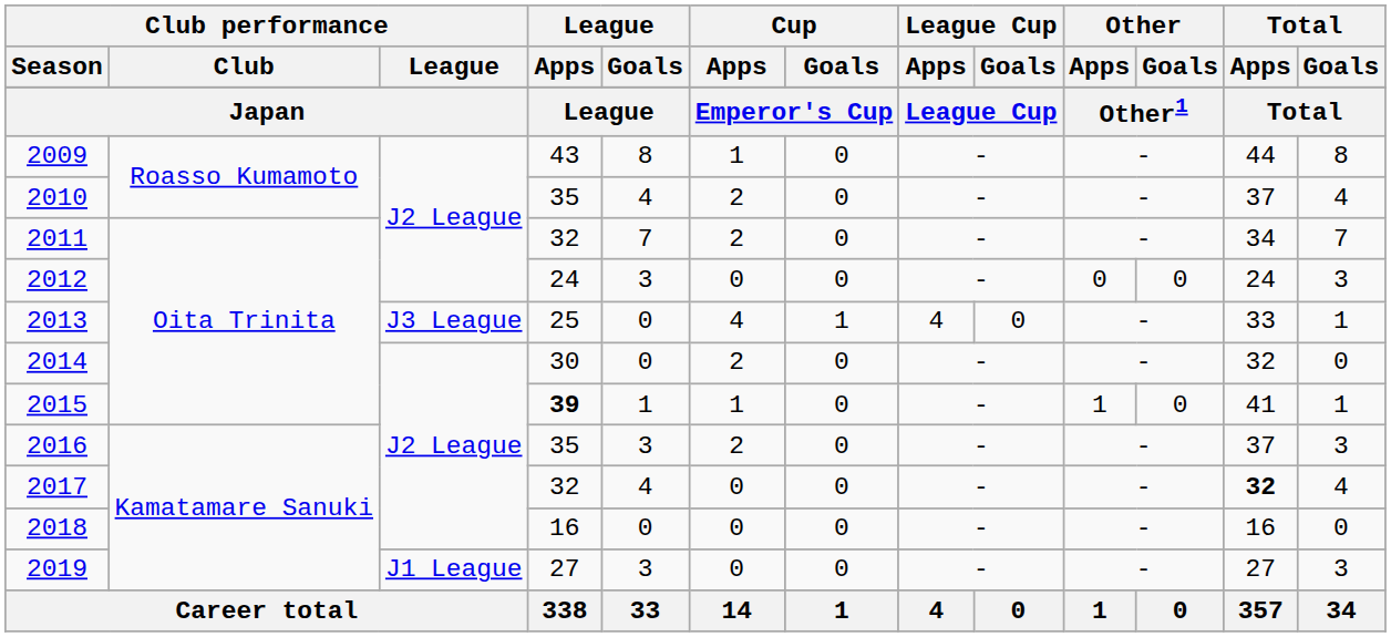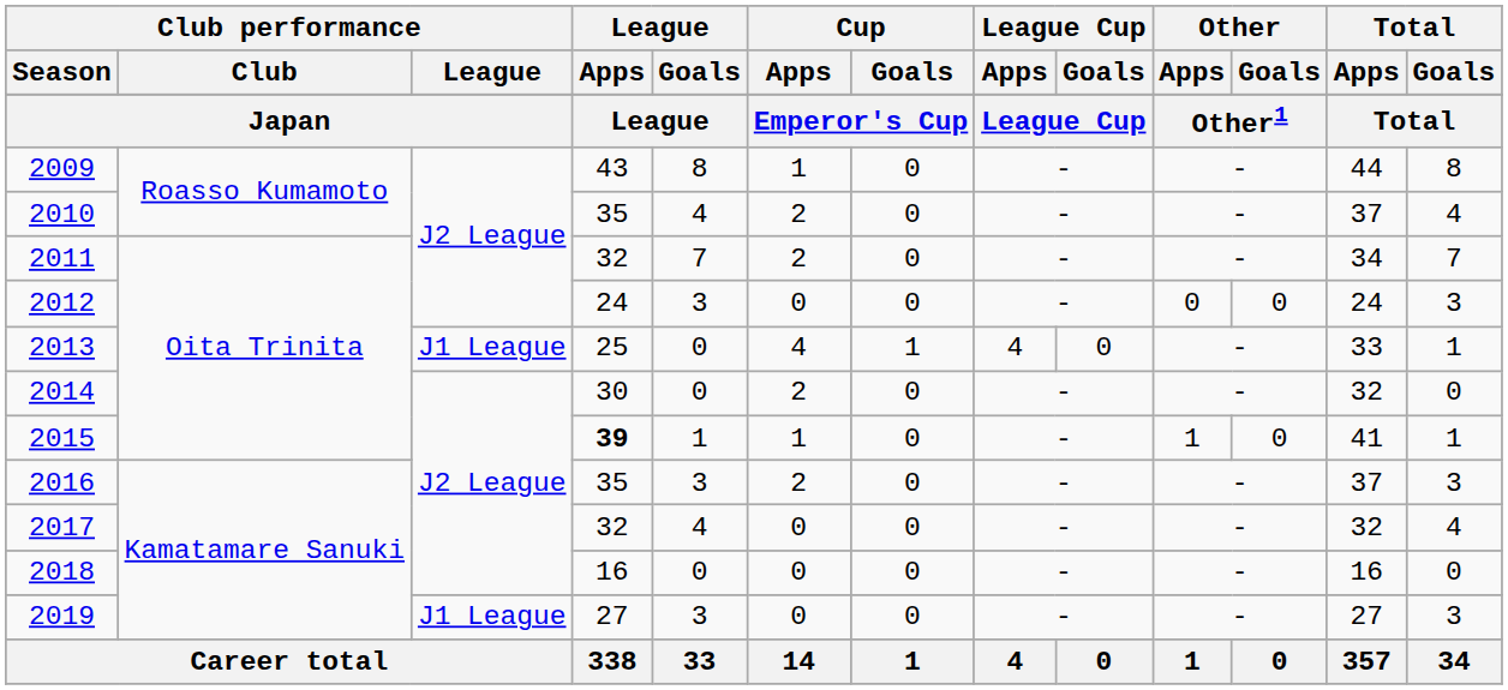2013 | Club performance / League: J3 League -> J1 League
2017 | Total / Apps: bold -> normal
